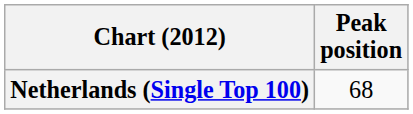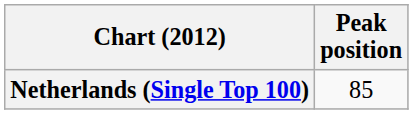Netherlands (Single Top 100) | Peak position: 68 -> 85
